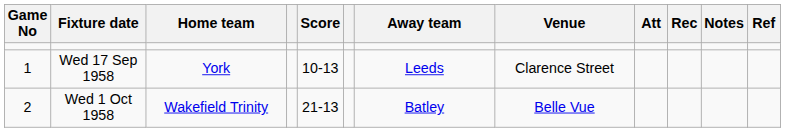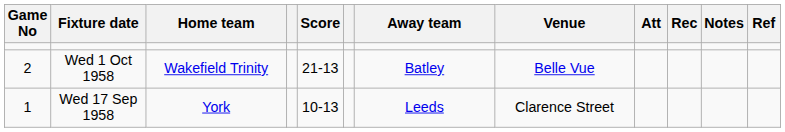rows swapped: Wed 17 Sep 1958 <-> Wed 1 Oct 1958
